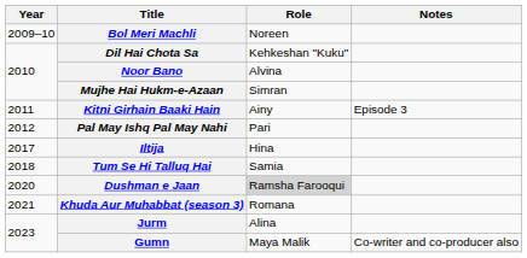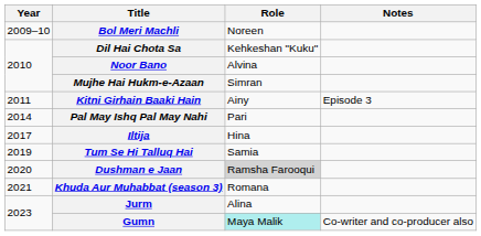Pal May Ishq Pal May Nahi | Year: 2012 -> 2014
Tum Se Hi Talluq Hai | Year: 2018 -> 2019
Gumn | Role: no background -> paleturquoise background
